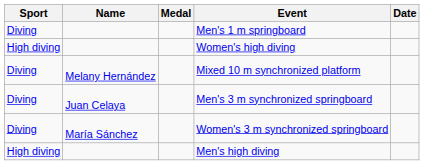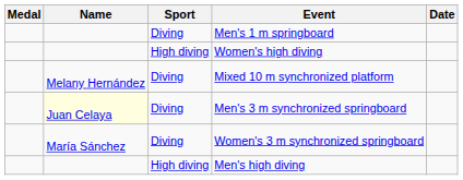columns swapped: Medal <-> Sport
Men's 3 m synchronized springboard | Name: no background -> lightyellow background
